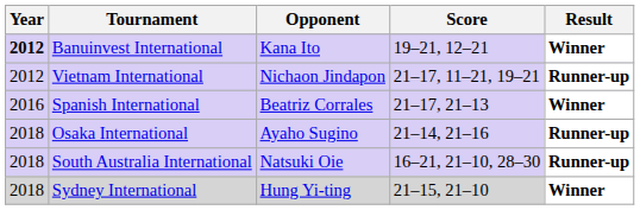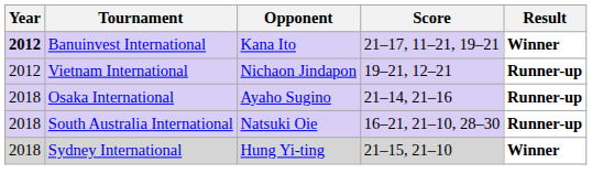Banuinvest International | Score: 19–21, 12–21 -> 21–17, 11–21, 19–21
Vietnam International | Score: 21–17, 11–21, 19–21 -> 19–21, 12–21
- row: 2016 | Spanish International | Beatriz Corrales | 21–17, 21–13 | Winner
